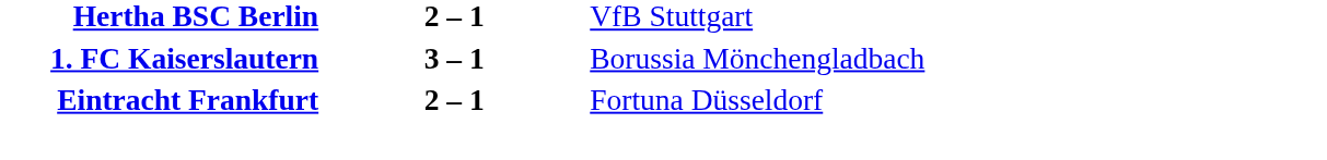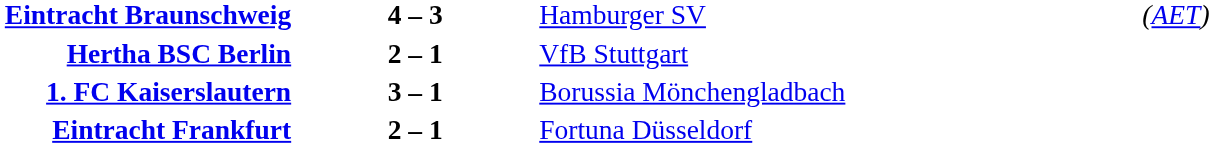+ row: Eintracht Braunschweig | 4 – 3 | Hamburger SV | (AET)
